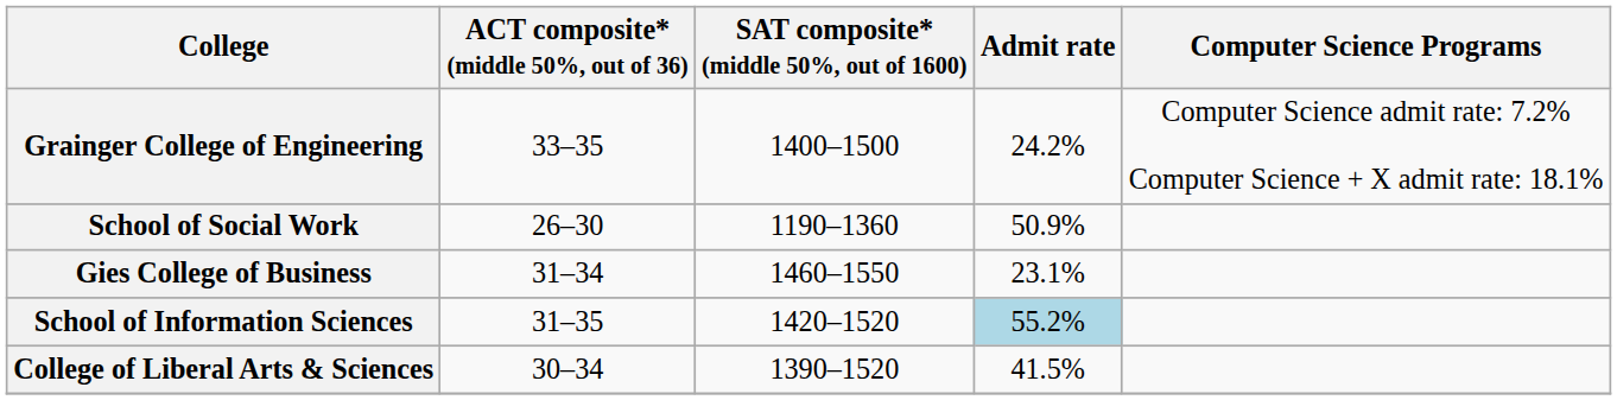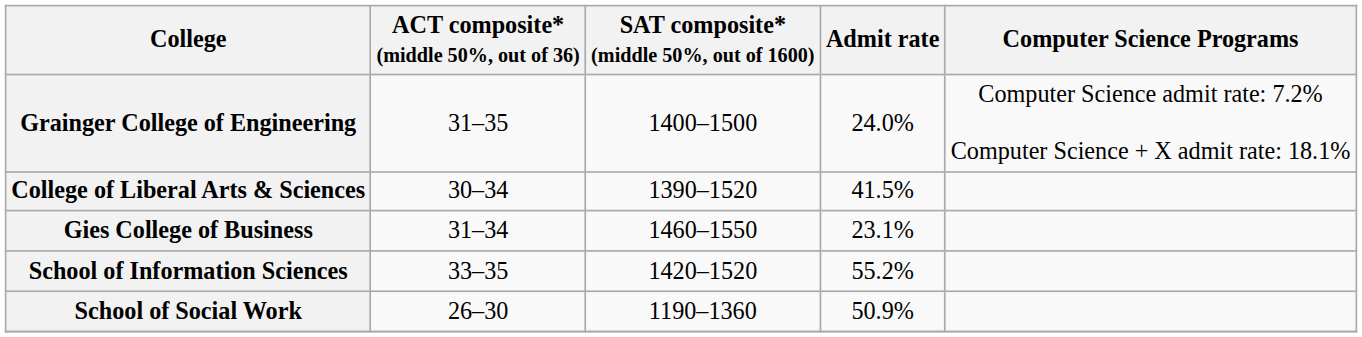Grainger College of Engineering | ACT composite* (middle 50%, out of 36): 33–35 -> 31–35
Grainger College of Engineering | Admit rate: 24.2% -> 24.0%
rows swapped: College of Liberal Arts & Sciences <-> School of Social Work
School of Information Sciences | ACT composite* (middle 50%, out of 36): 31–35 -> 33–35
School of Information Sciences | Admit rate: lightblue background -> no background
